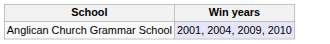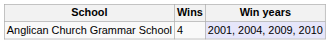+ column: Wins | 4
